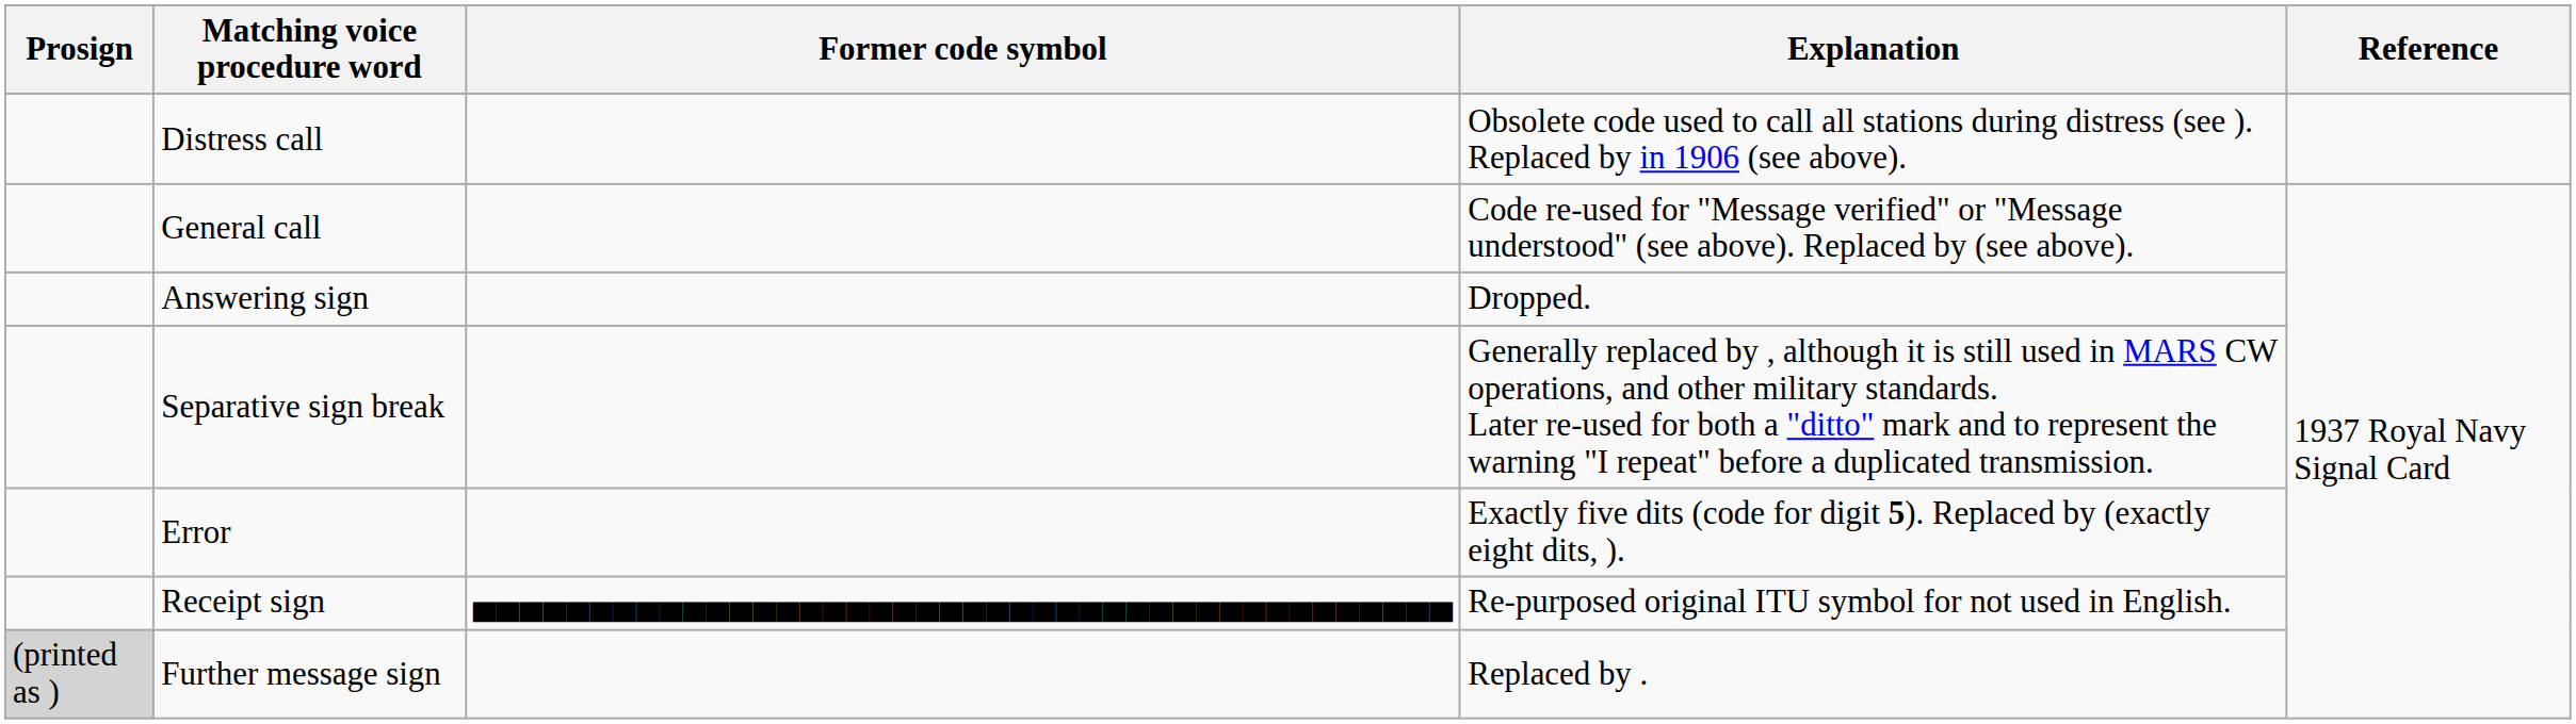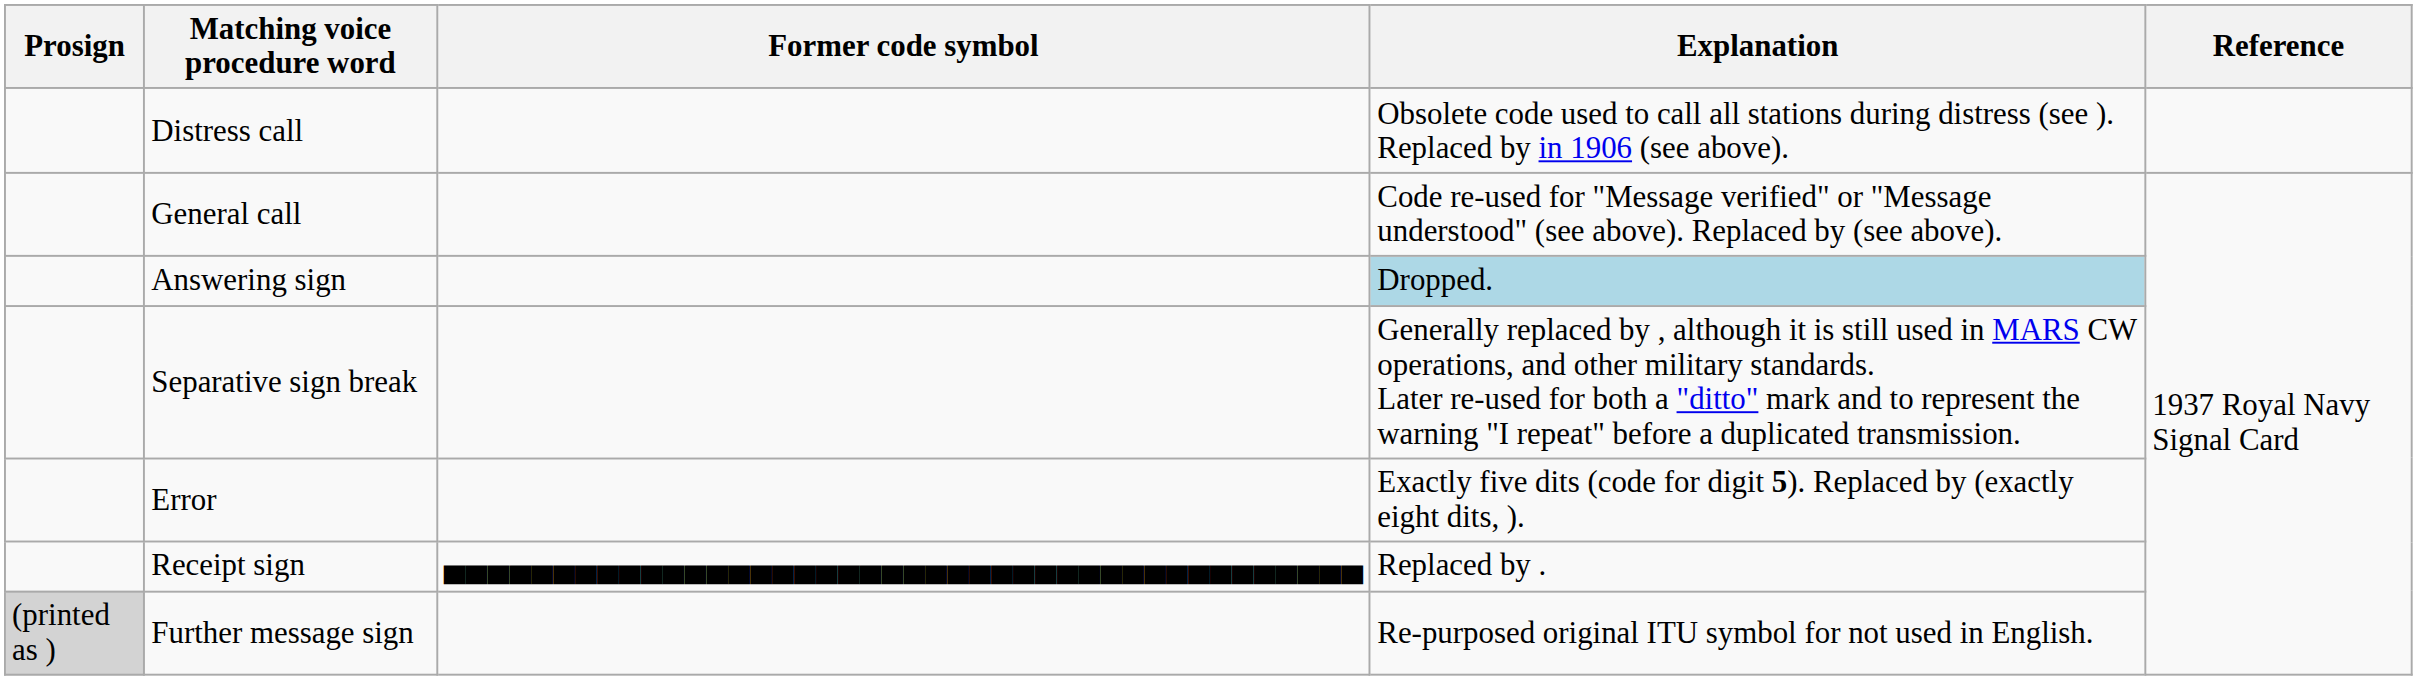Answering sign | Explanation: no background -> lightblue background
Receipt sign | Explanation: Re-purposed original ITU symbol for not used in English. -> Replaced by .
Further message sign | Explanation: Replaced by . -> Re-purposed original ITU symbol for not used in English.
